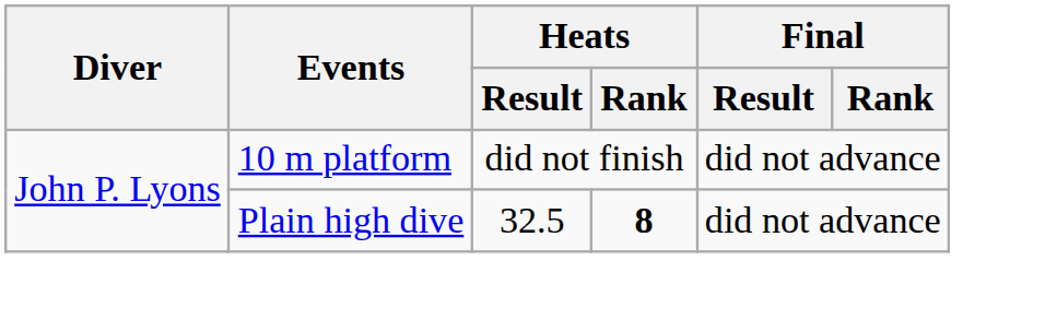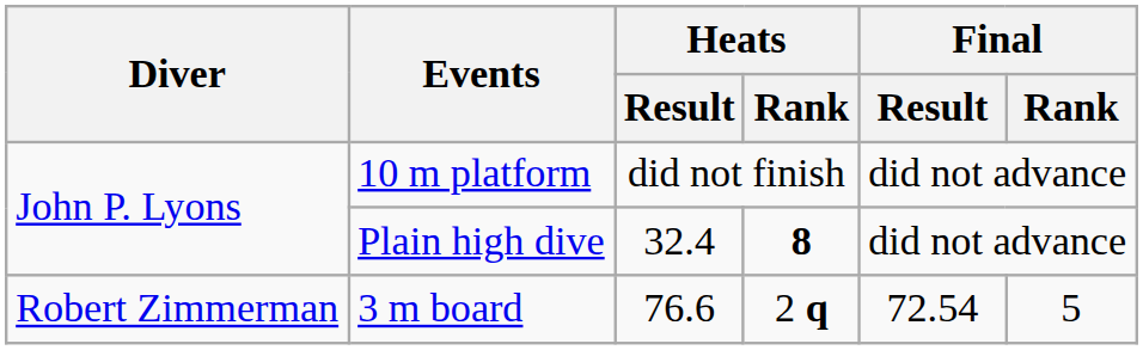Plain high dive | Heats / Result: 32.5 -> 32.4
+ row: Robert Zimmerman | 3 m board | 76.6 | 2 q | 72.54 | 5
